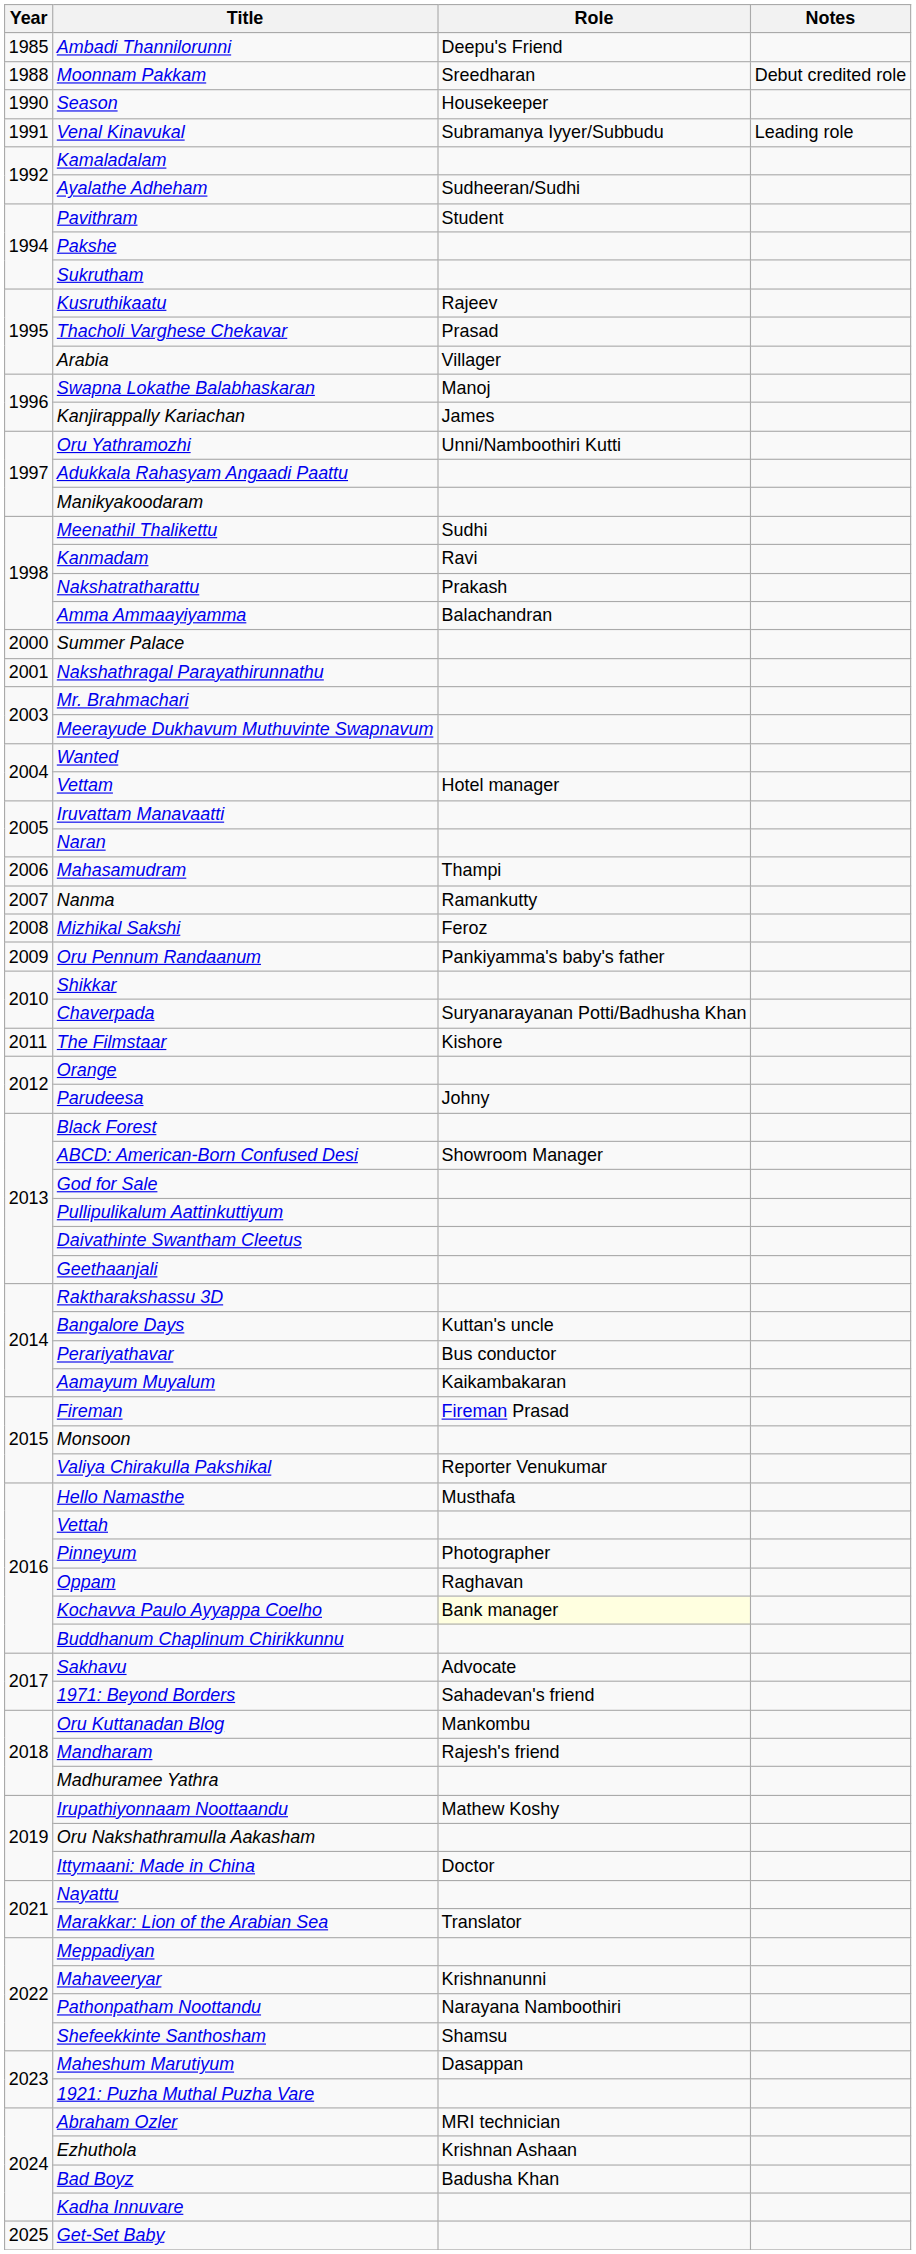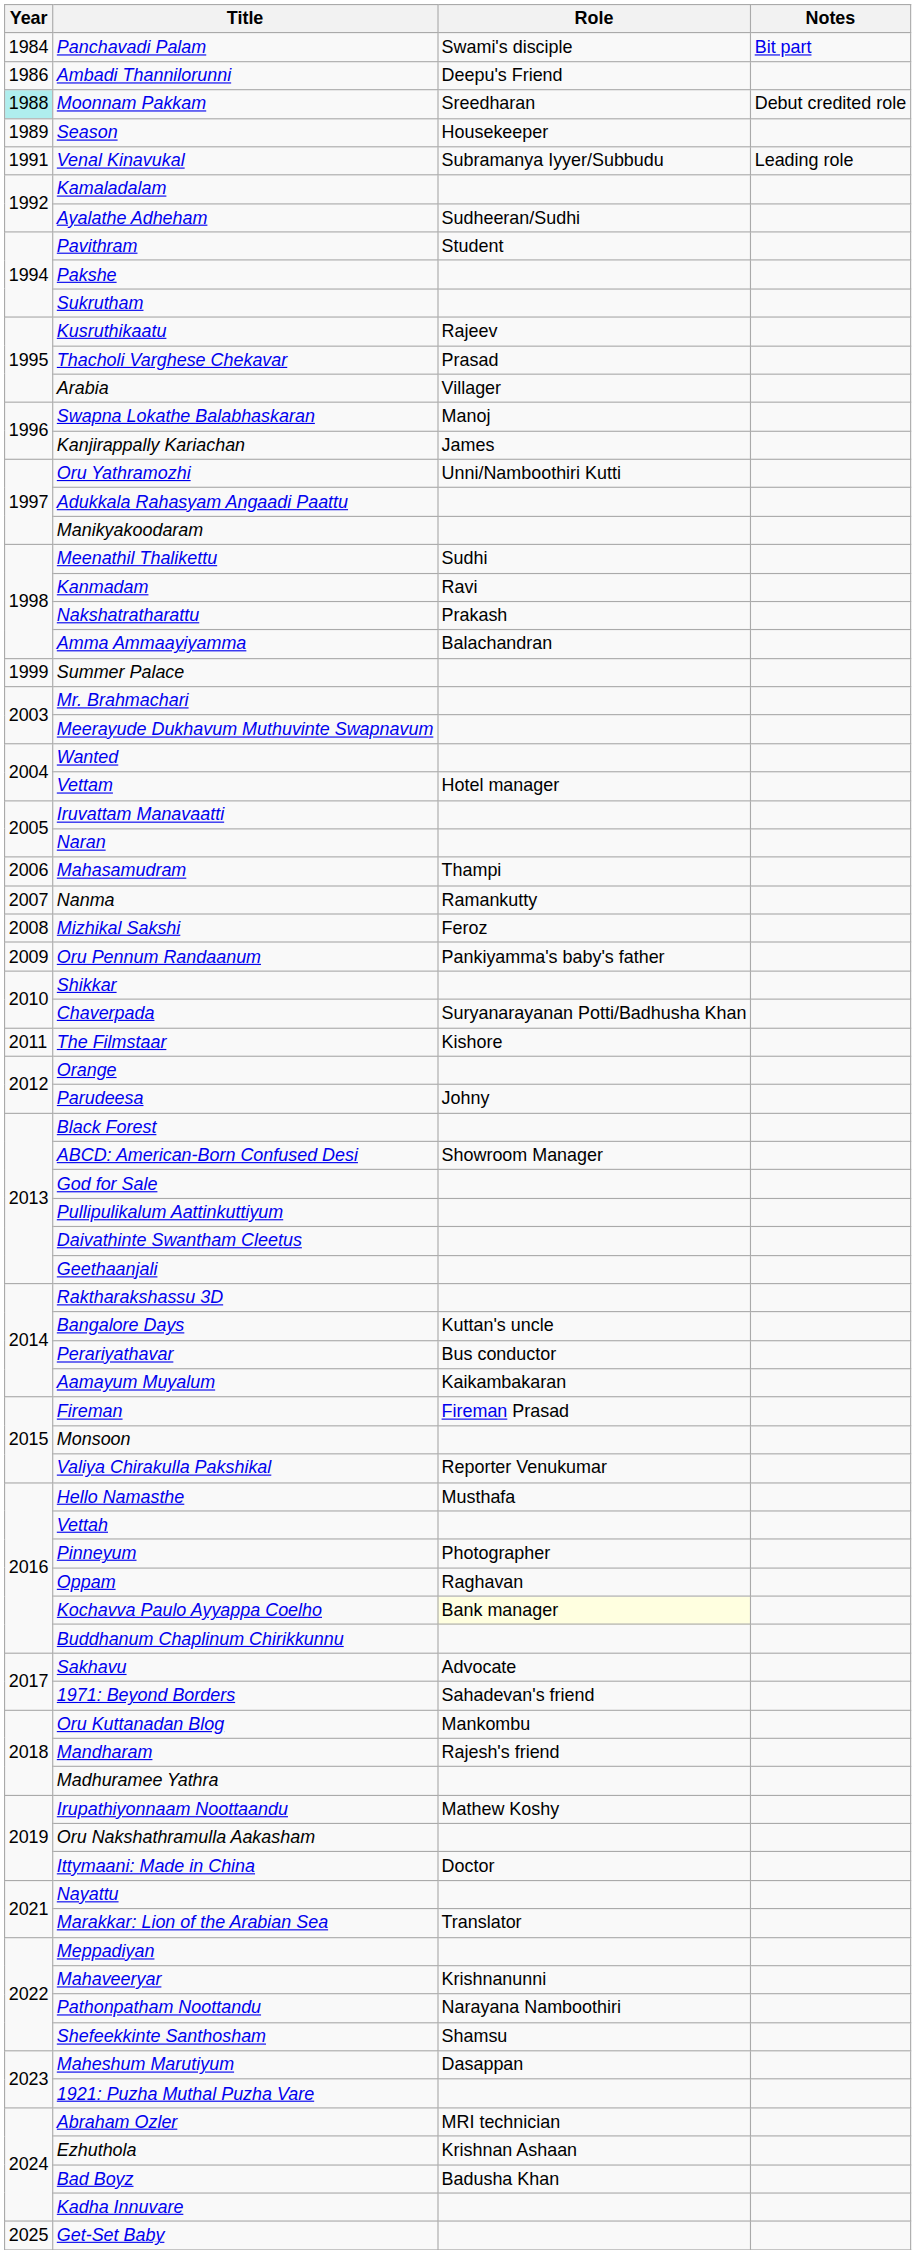+ row: 1984 | Panchavadi Palam | Swami's disciple | Bit part
Ambadi Thannilorunni | Year: 1985 -> 1986
Moonnam Pakkam | Year: no background -> paleturquoise background
Season | Year: 1990 -> 1989
Summer Palace | Year: 2000 -> 1999
- row: 2001 | Nakshathragal Parayathirunnathu
